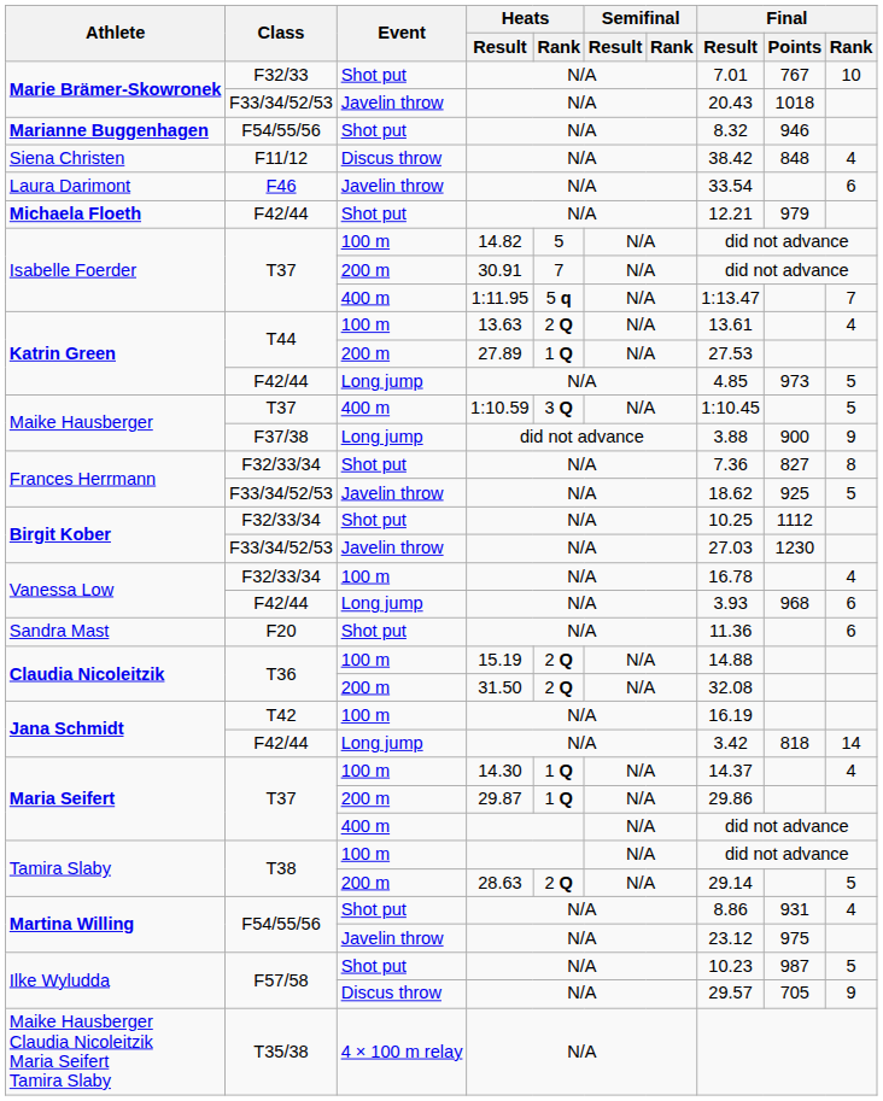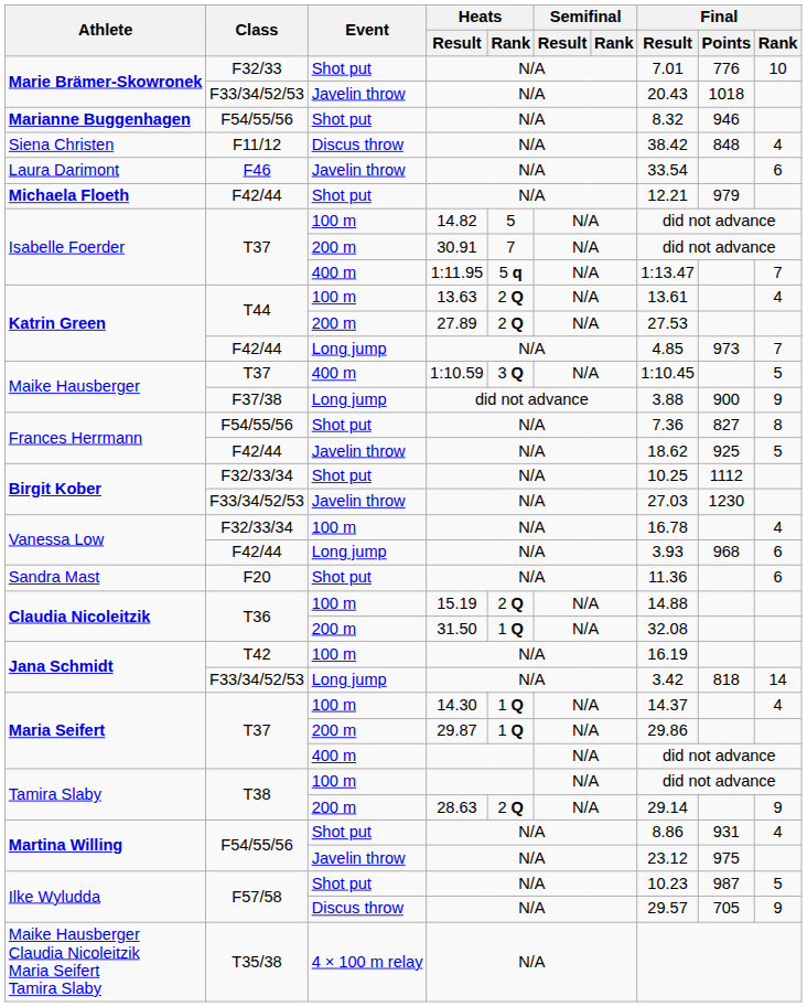Marie Brämer-Skowronek / Shot put | Final / Points: 767 -> 776
Katrin Green / 200 m | Heats / Rank: 1 Q -> 2 Q
Katrin Green / Long jump | Final / Rank: 5 -> 7
Frances Herrmann / Shot put | Class: F32/33/34 -> F54/55/56
Frances Herrmann / Javelin throw | Class: F33/34/52/53 -> F42/44
Claudia Nicoleitzik / 200 m | Heats / Rank: 2 Q -> 1 Q
Jana Schmidt / Long jump | Class: F42/44 -> F33/34/52/53
Tamira Slaby / 200 m | Final / Rank: 5 -> 9
